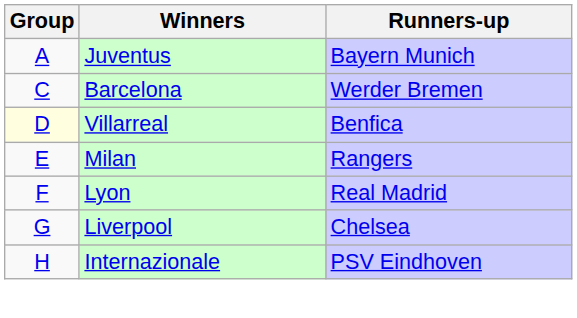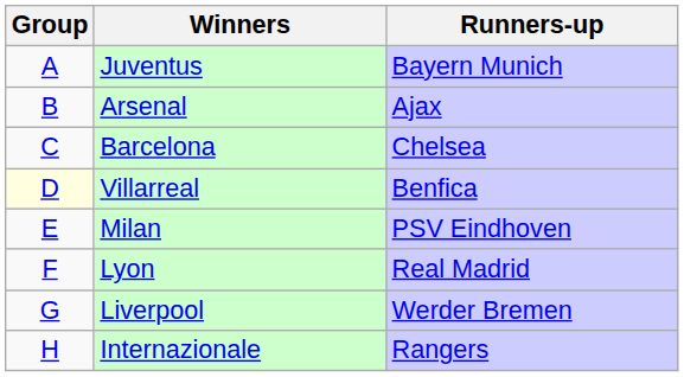+ row: B | Arsenal | Ajax
Barcelona | Runners-up: Werder Bremen -> Chelsea
Milan | Runners-up: Rangers -> PSV Eindhoven
Liverpool | Runners-up: Chelsea -> Werder Bremen
Internazionale | Runners-up: PSV Eindhoven -> Rangers
